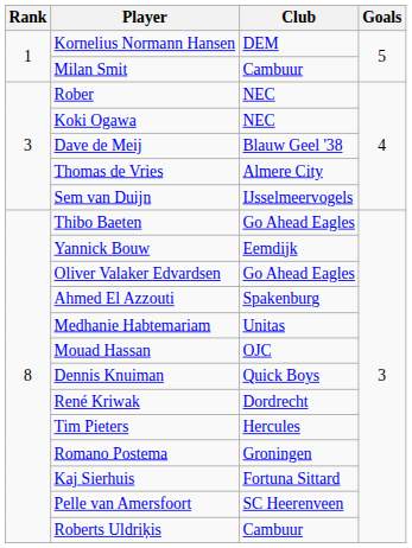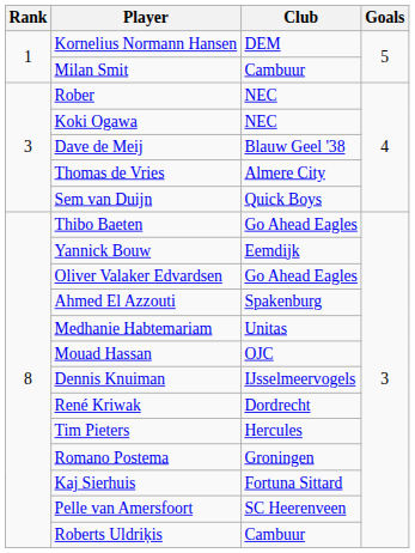Sem van Duijn | Club: IJsselmeervogels -> Quick Boys
Dennis Knuiman | Club: Quick Boys -> IJsselmeervogels
